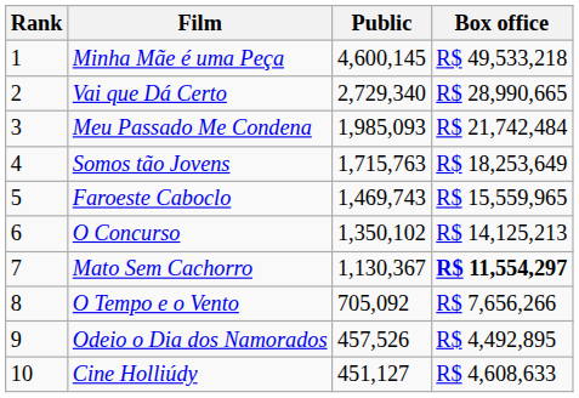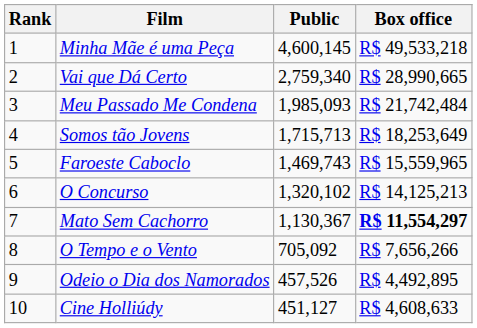Vai que Dá Certo | Public: 2,729,340 -> 2,759,340
Somos tão Jovens | Public: 1,715,763 -> 1,715,713
O Concurso | Public: 1,350,102 -> 1,320,102
